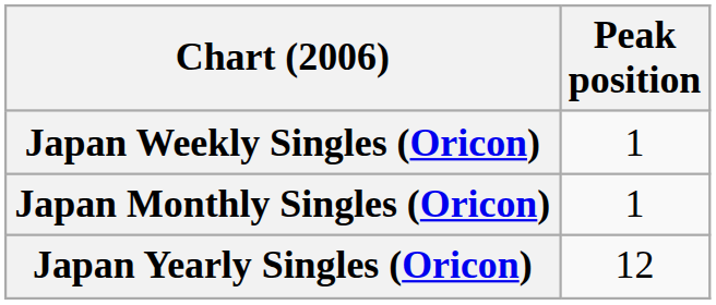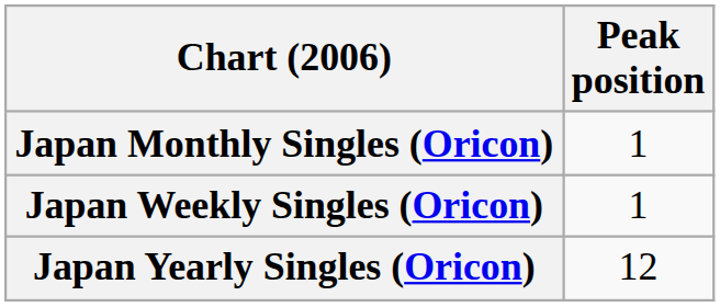rows swapped: Japan Weekly Singles (Oricon) <-> Japan Monthly Singles (Oricon)
